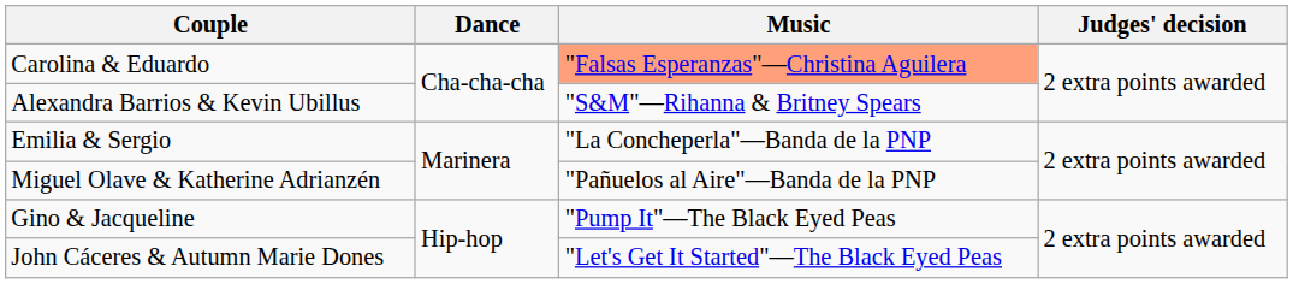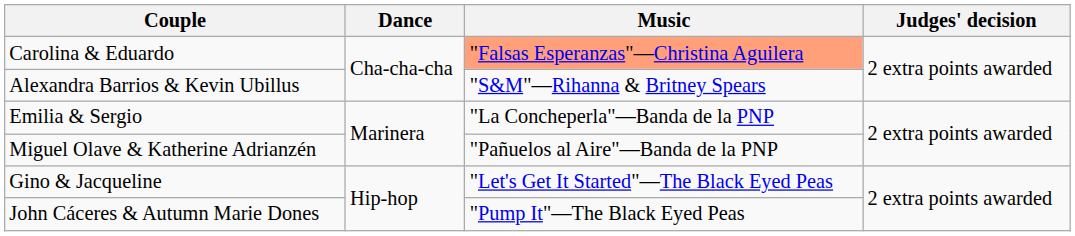Gino & Jacqueline | Music: "Pump It"—The Black Eyed Peas -> "Let's Get It Started"—The Black Eyed Peas
John Cáceres & Autumn Marie Dones | Music: "Let's Get It Started"—The Black Eyed Peas -> "Pump It"—The Black Eyed Peas
